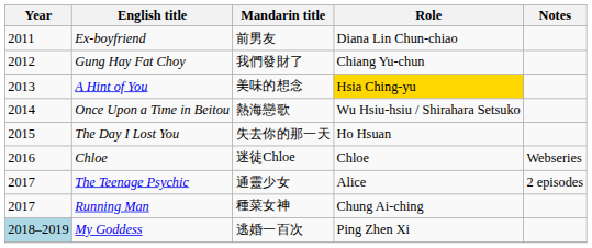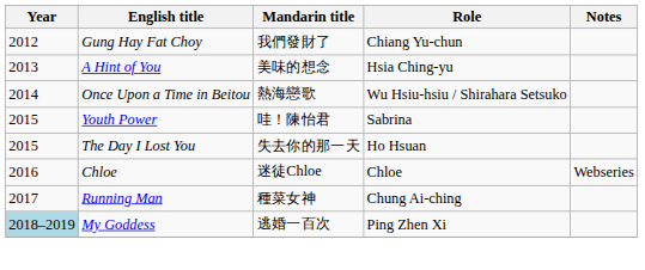- row: 2011 | Ex-boyfriend | 前男友 | Diana Lin Chun-chiao
A Hint of You | Role: gold background -> no background
+ row: 2015 | Youth Power | 哇！陳怡君 | Sabrina
- row: 2017 | The Teenage Psychic | 通靈少女 | Alice | 2 episodes
